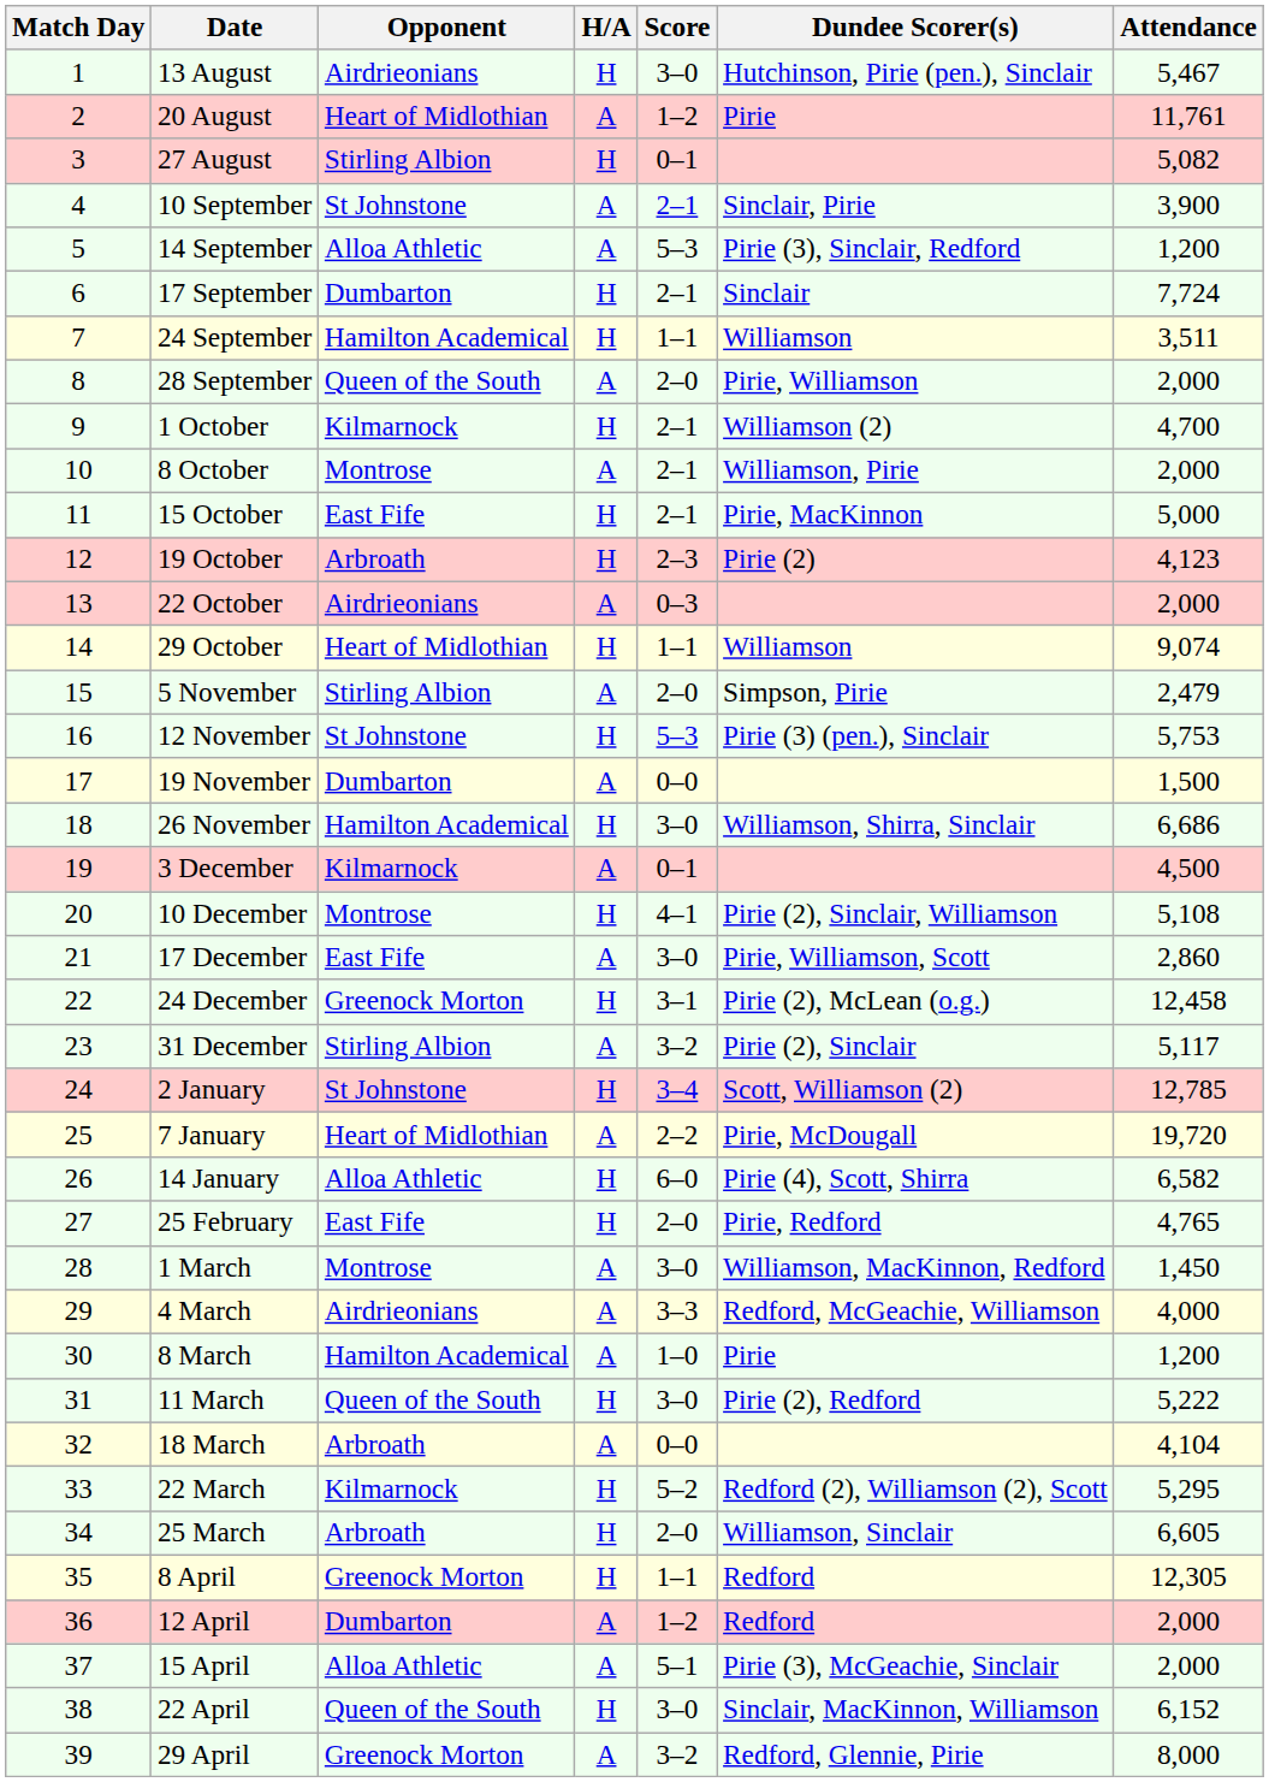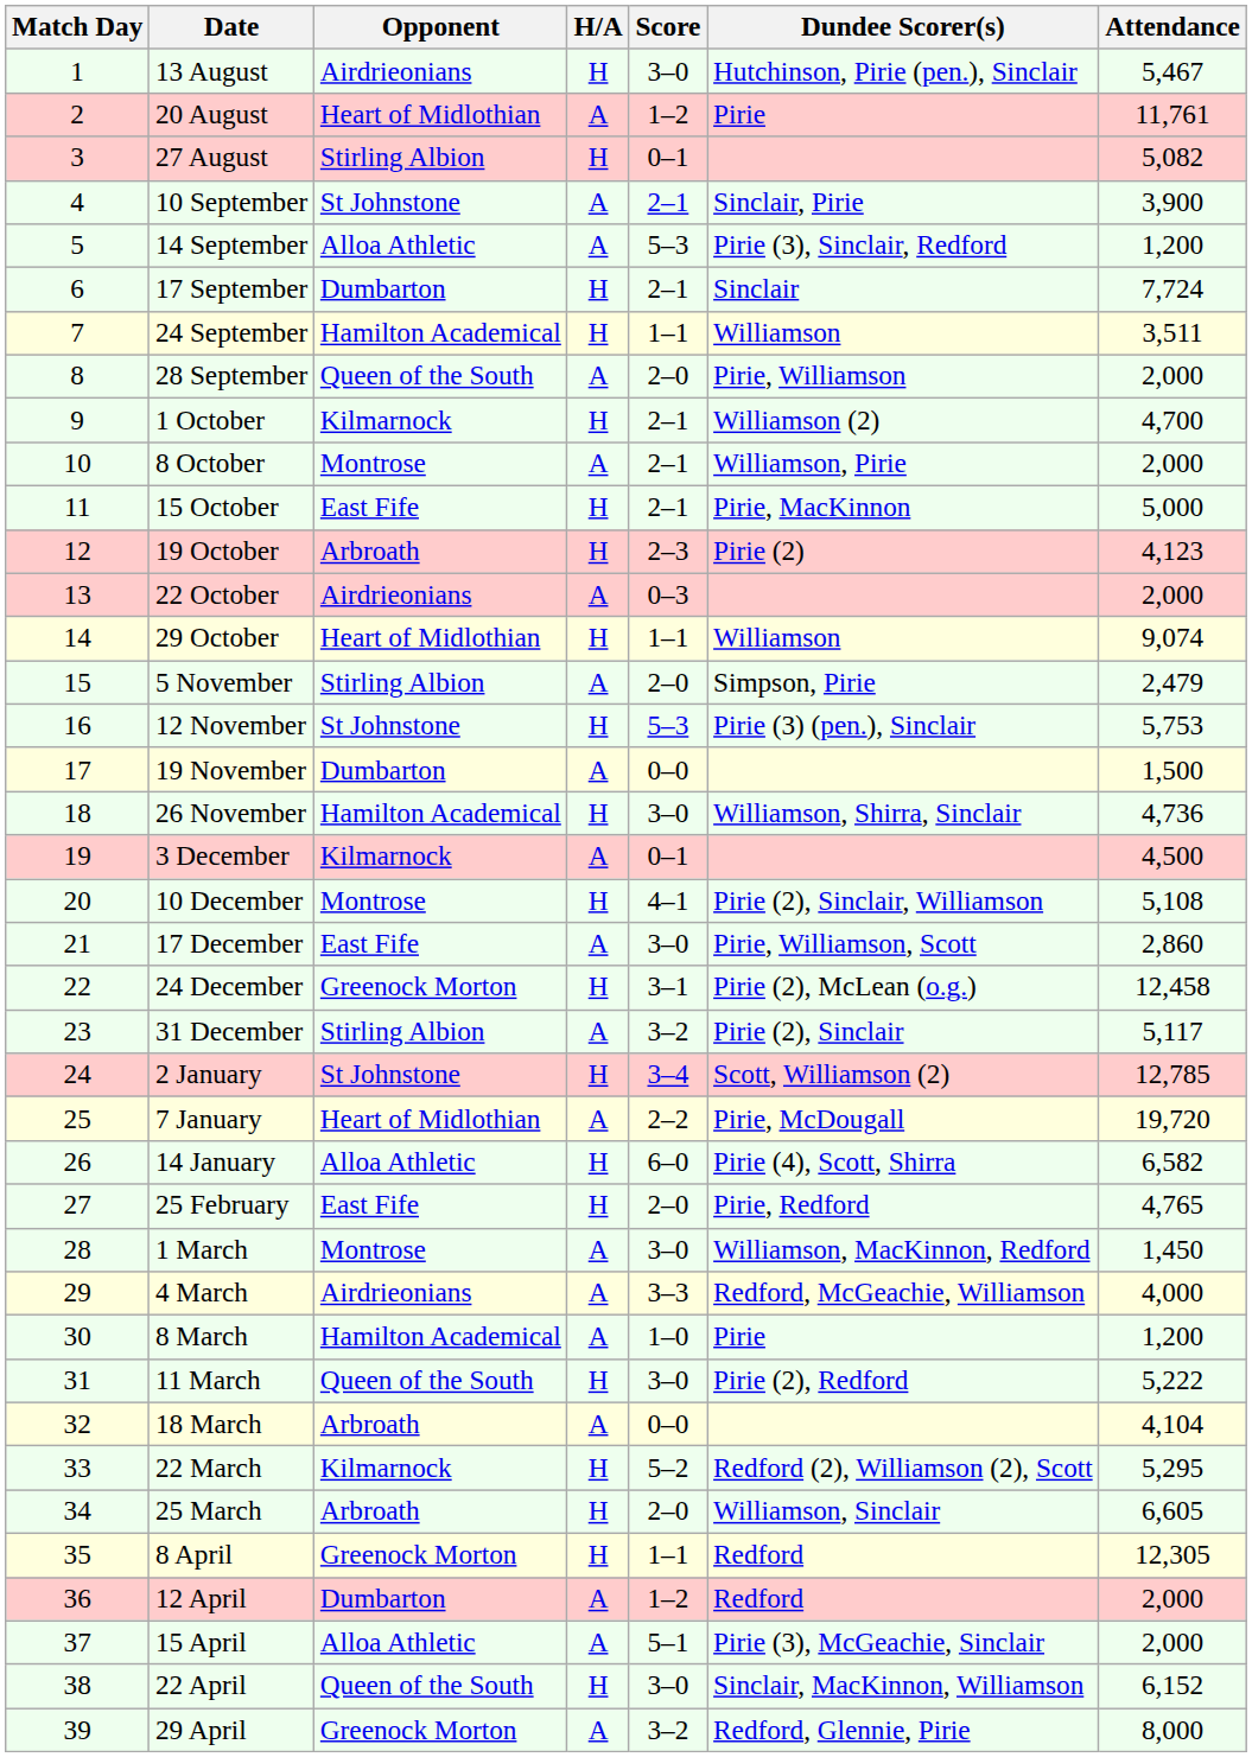26 November | Attendance: 6,686 -> 4,736
